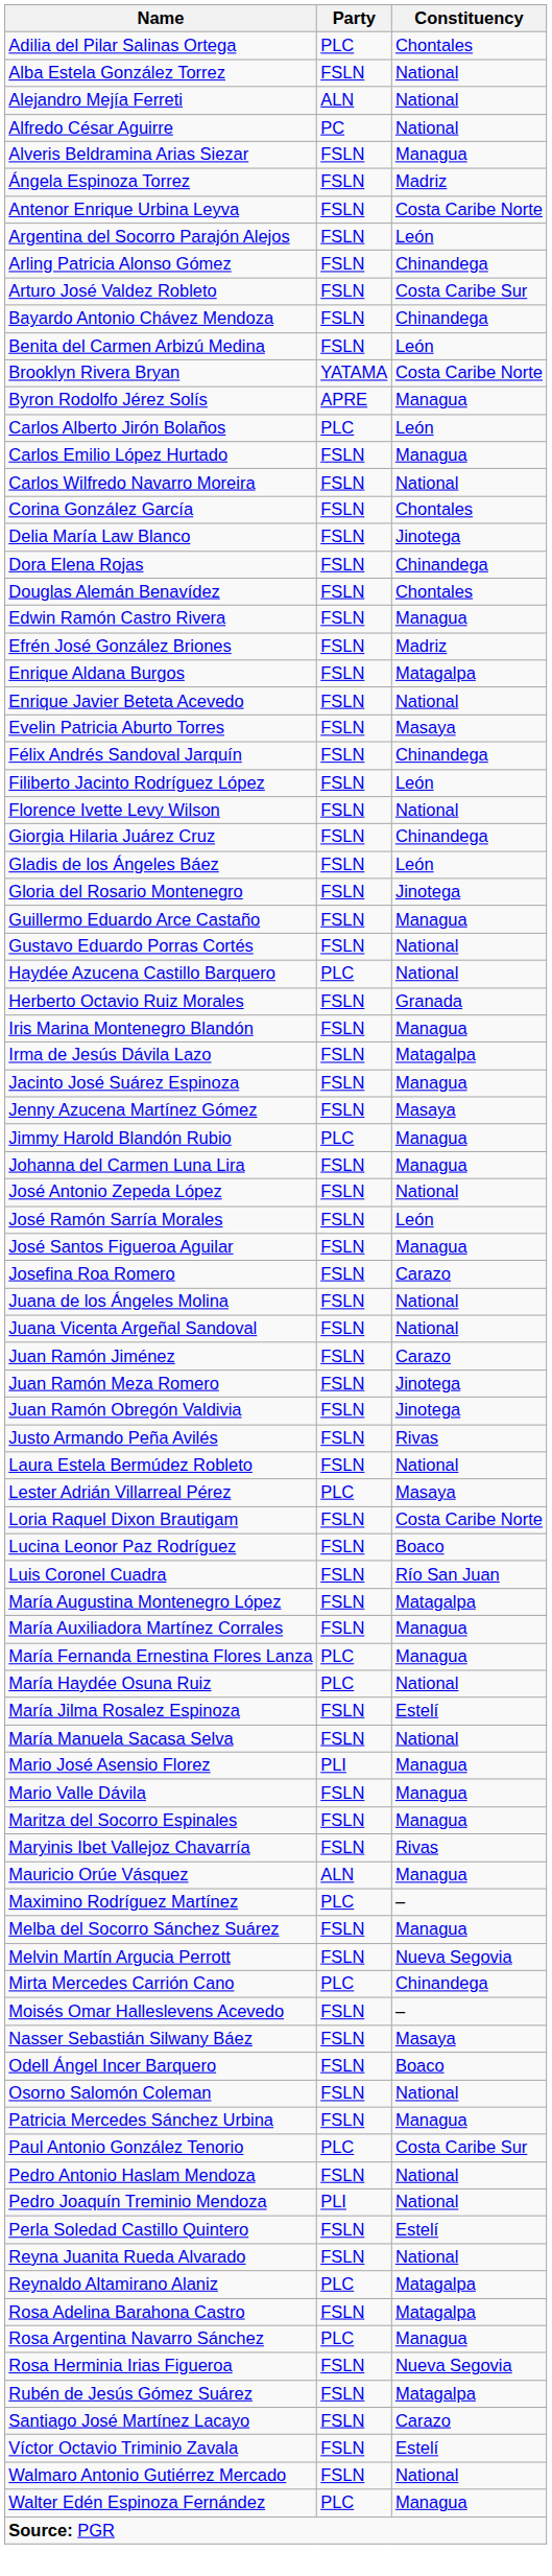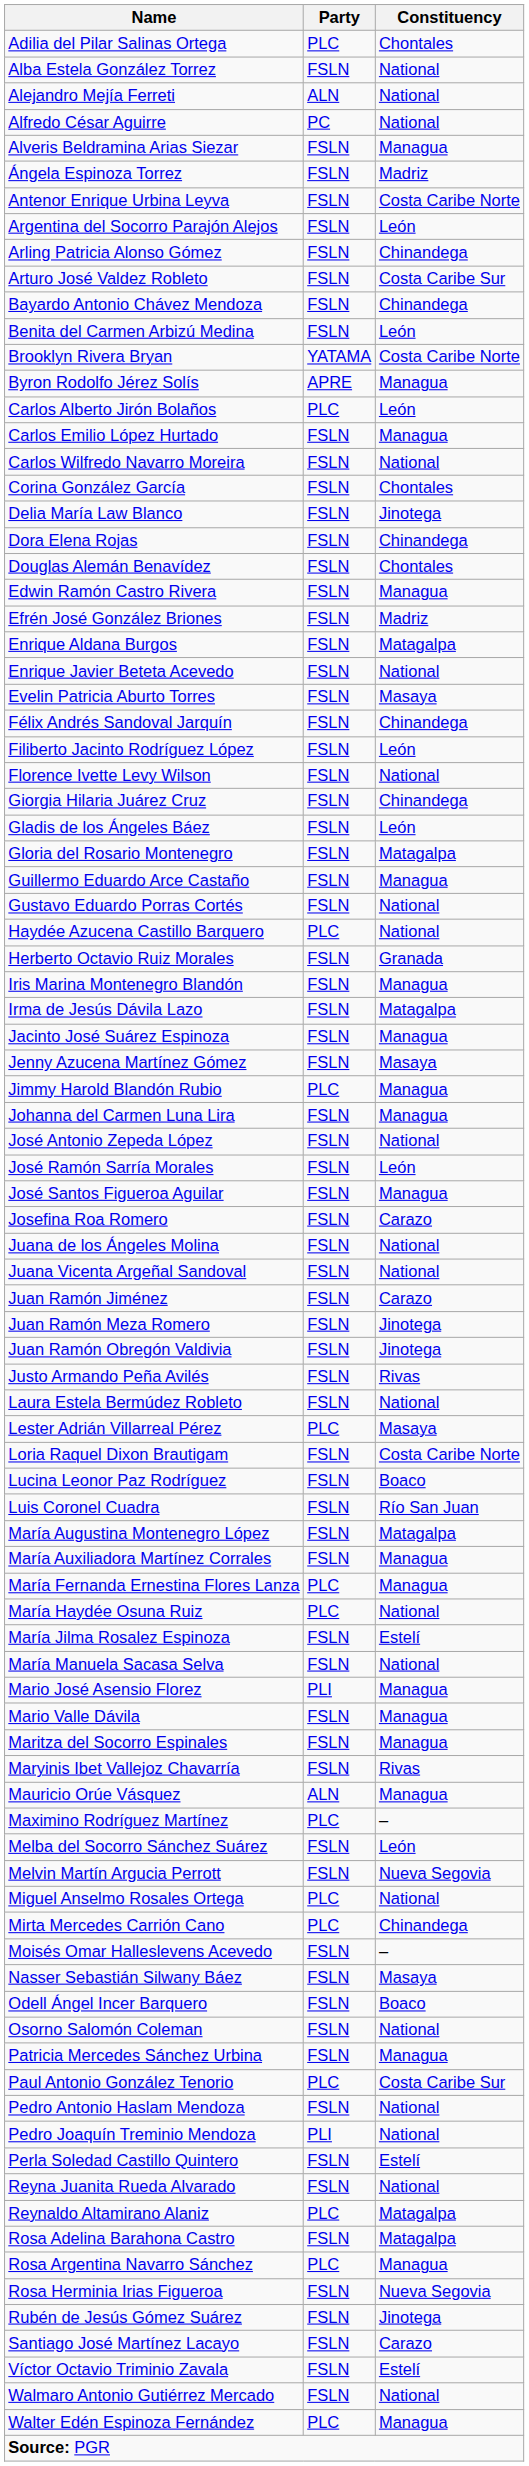Gloria del Rosario Montenegro | Constituency: Jinotega -> Matagalpa
Melba del Socorro Sánchez Suárez | Constituency: Managua -> León
+ row: Miguel Anselmo Rosales Ortega | PLC | National
Rubén de Jesús Gómez Suárez | Constituency: Matagalpa -> Jinotega
